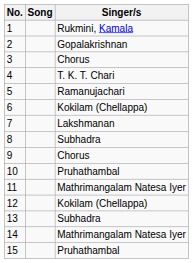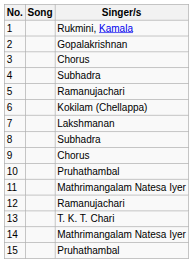4 | Singer/s: T. K. T. Chari -> Subhadra
12 | Singer/s: Kokilam (Chellappa) -> Ramanujachari
13 | Singer/s: Subhadra -> T. K. T. Chari
